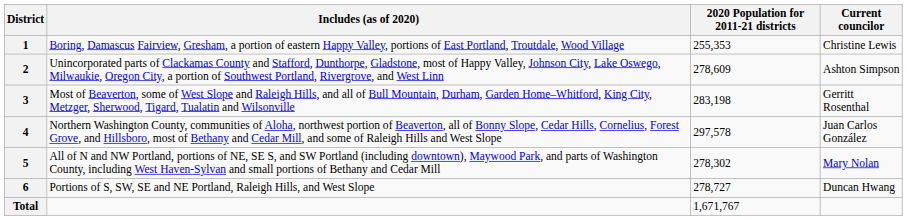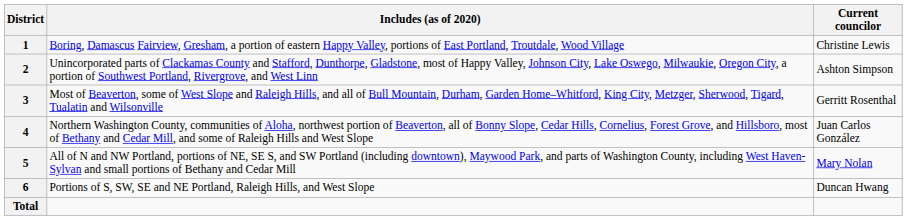- column: 2020 Population for 2011-21 districts | 255,353 | 278,609 | 283,198 | 297,578 | 278,302 | 278,727 | 1,671,767
